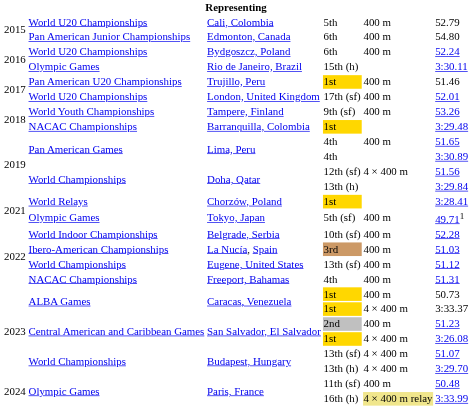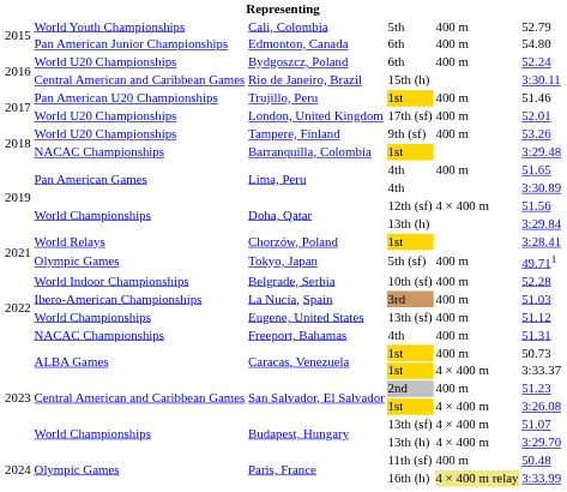Cali, Colombia | column 2: World U20 Championships -> World Youth Championships
Rio de Janeiro, Brazil | column 2: Olympic Games -> Central American and Caribbean Games
Tampere, Finland | column 2: World Youth Championships -> World U20 Championships
